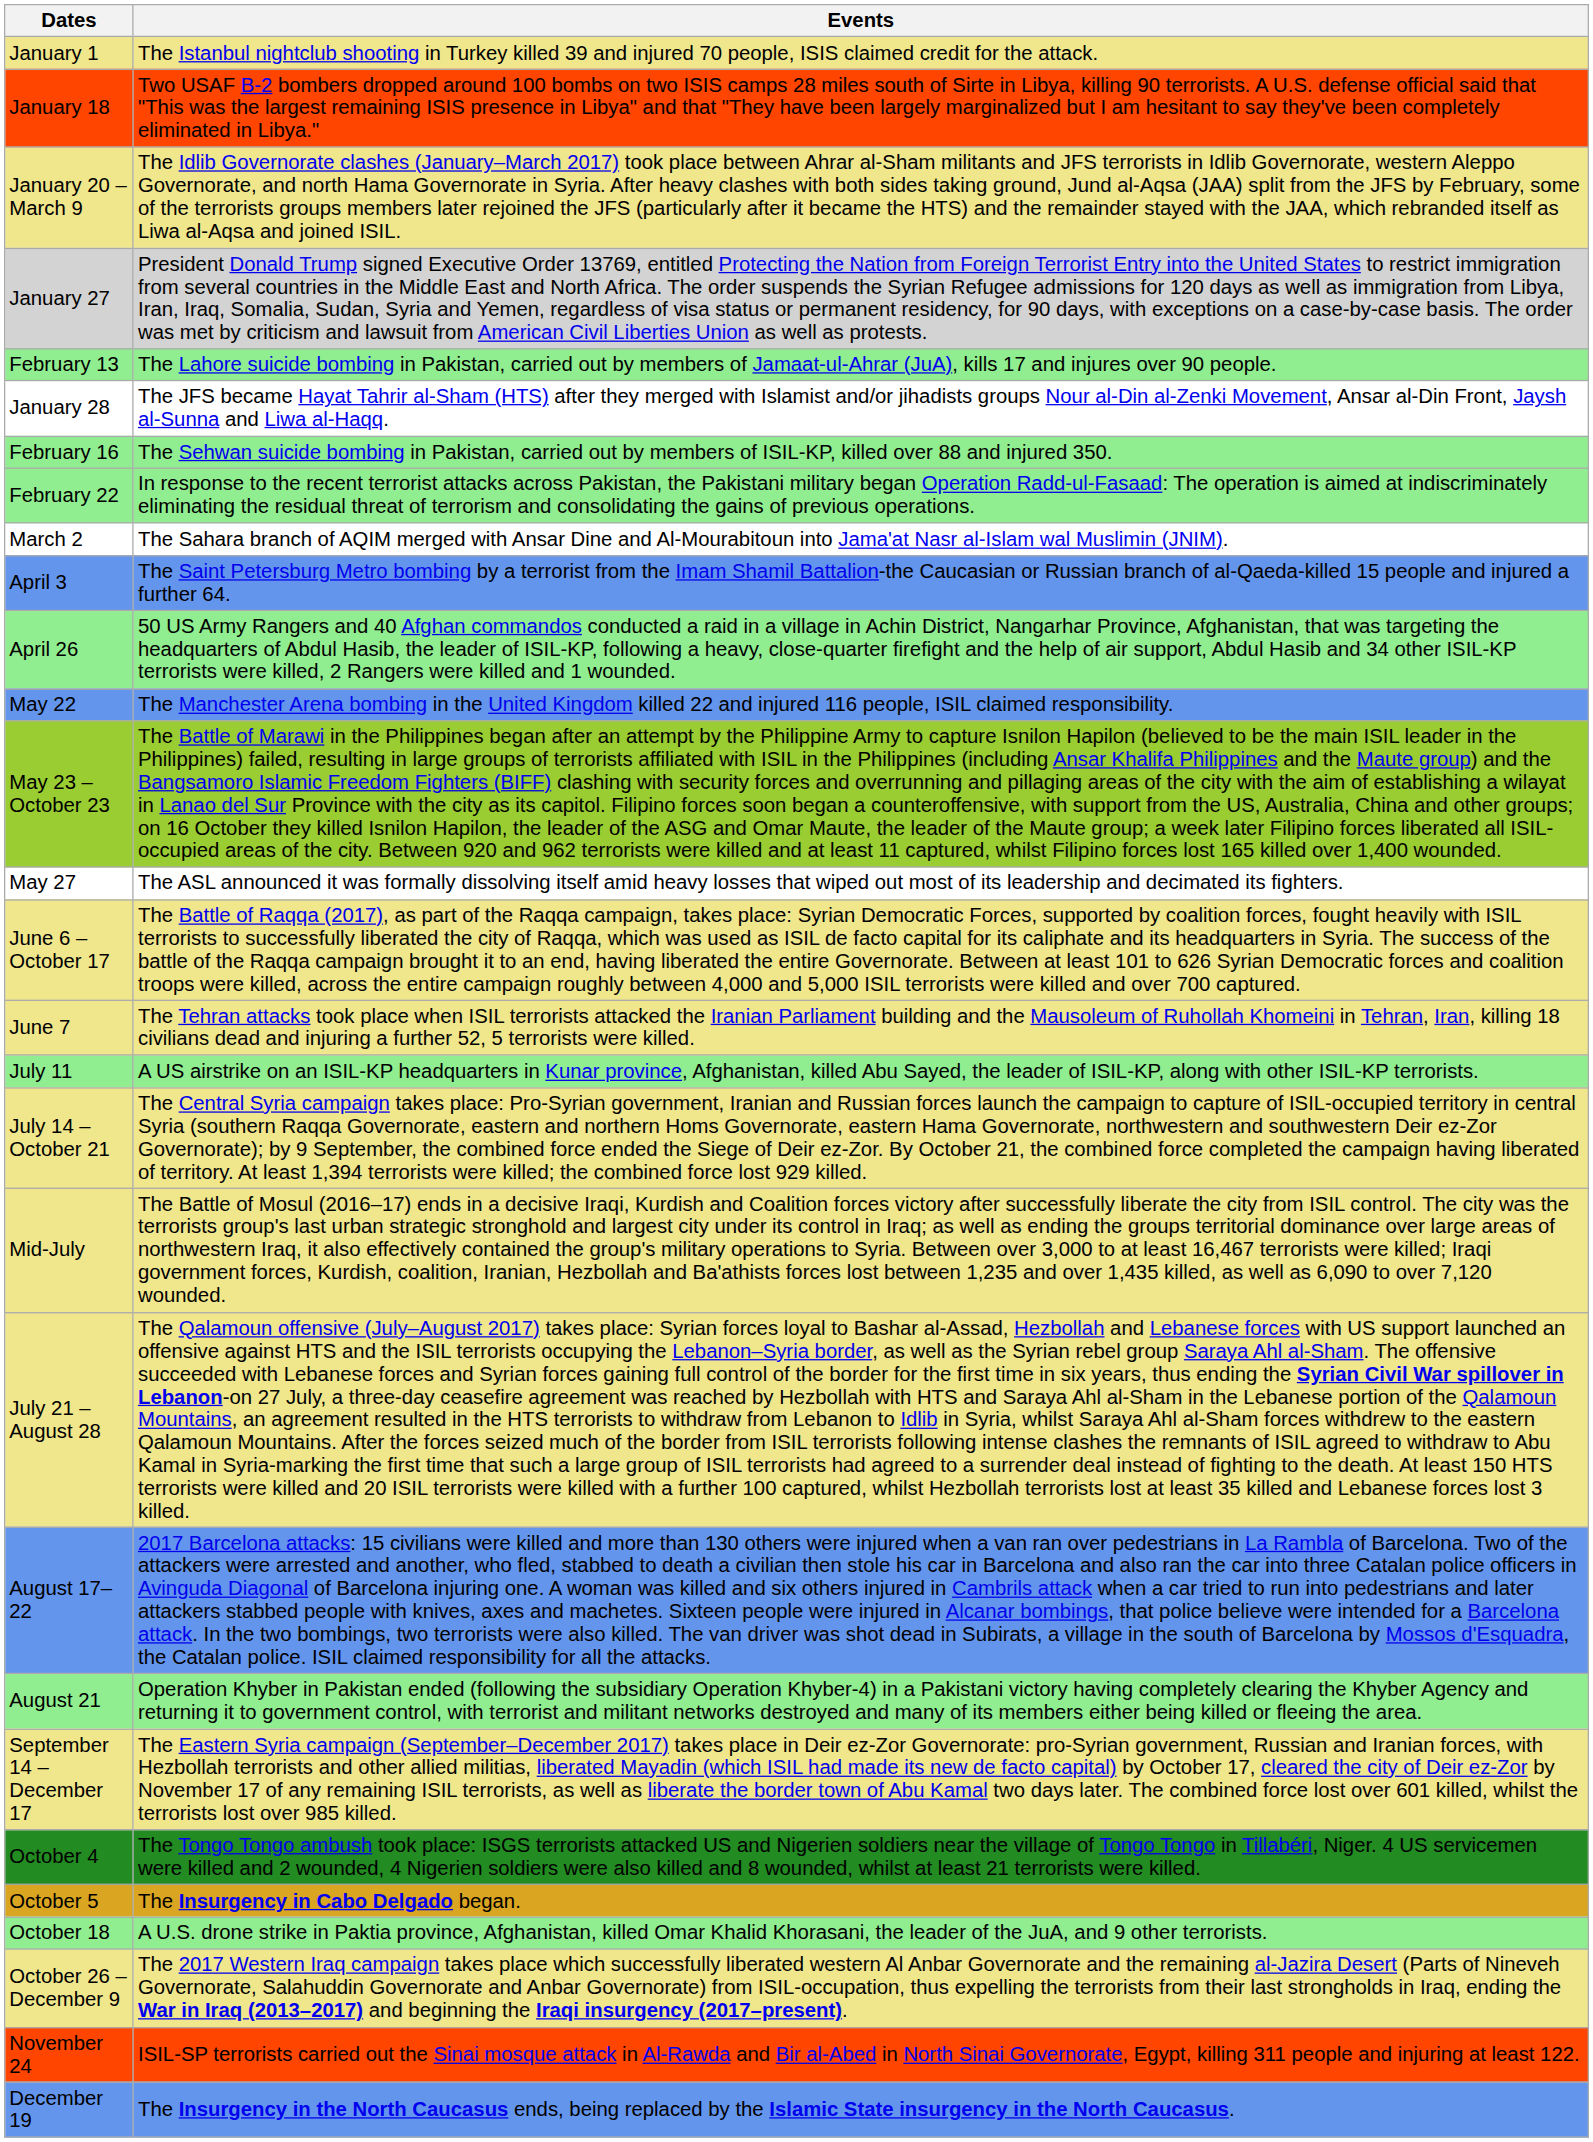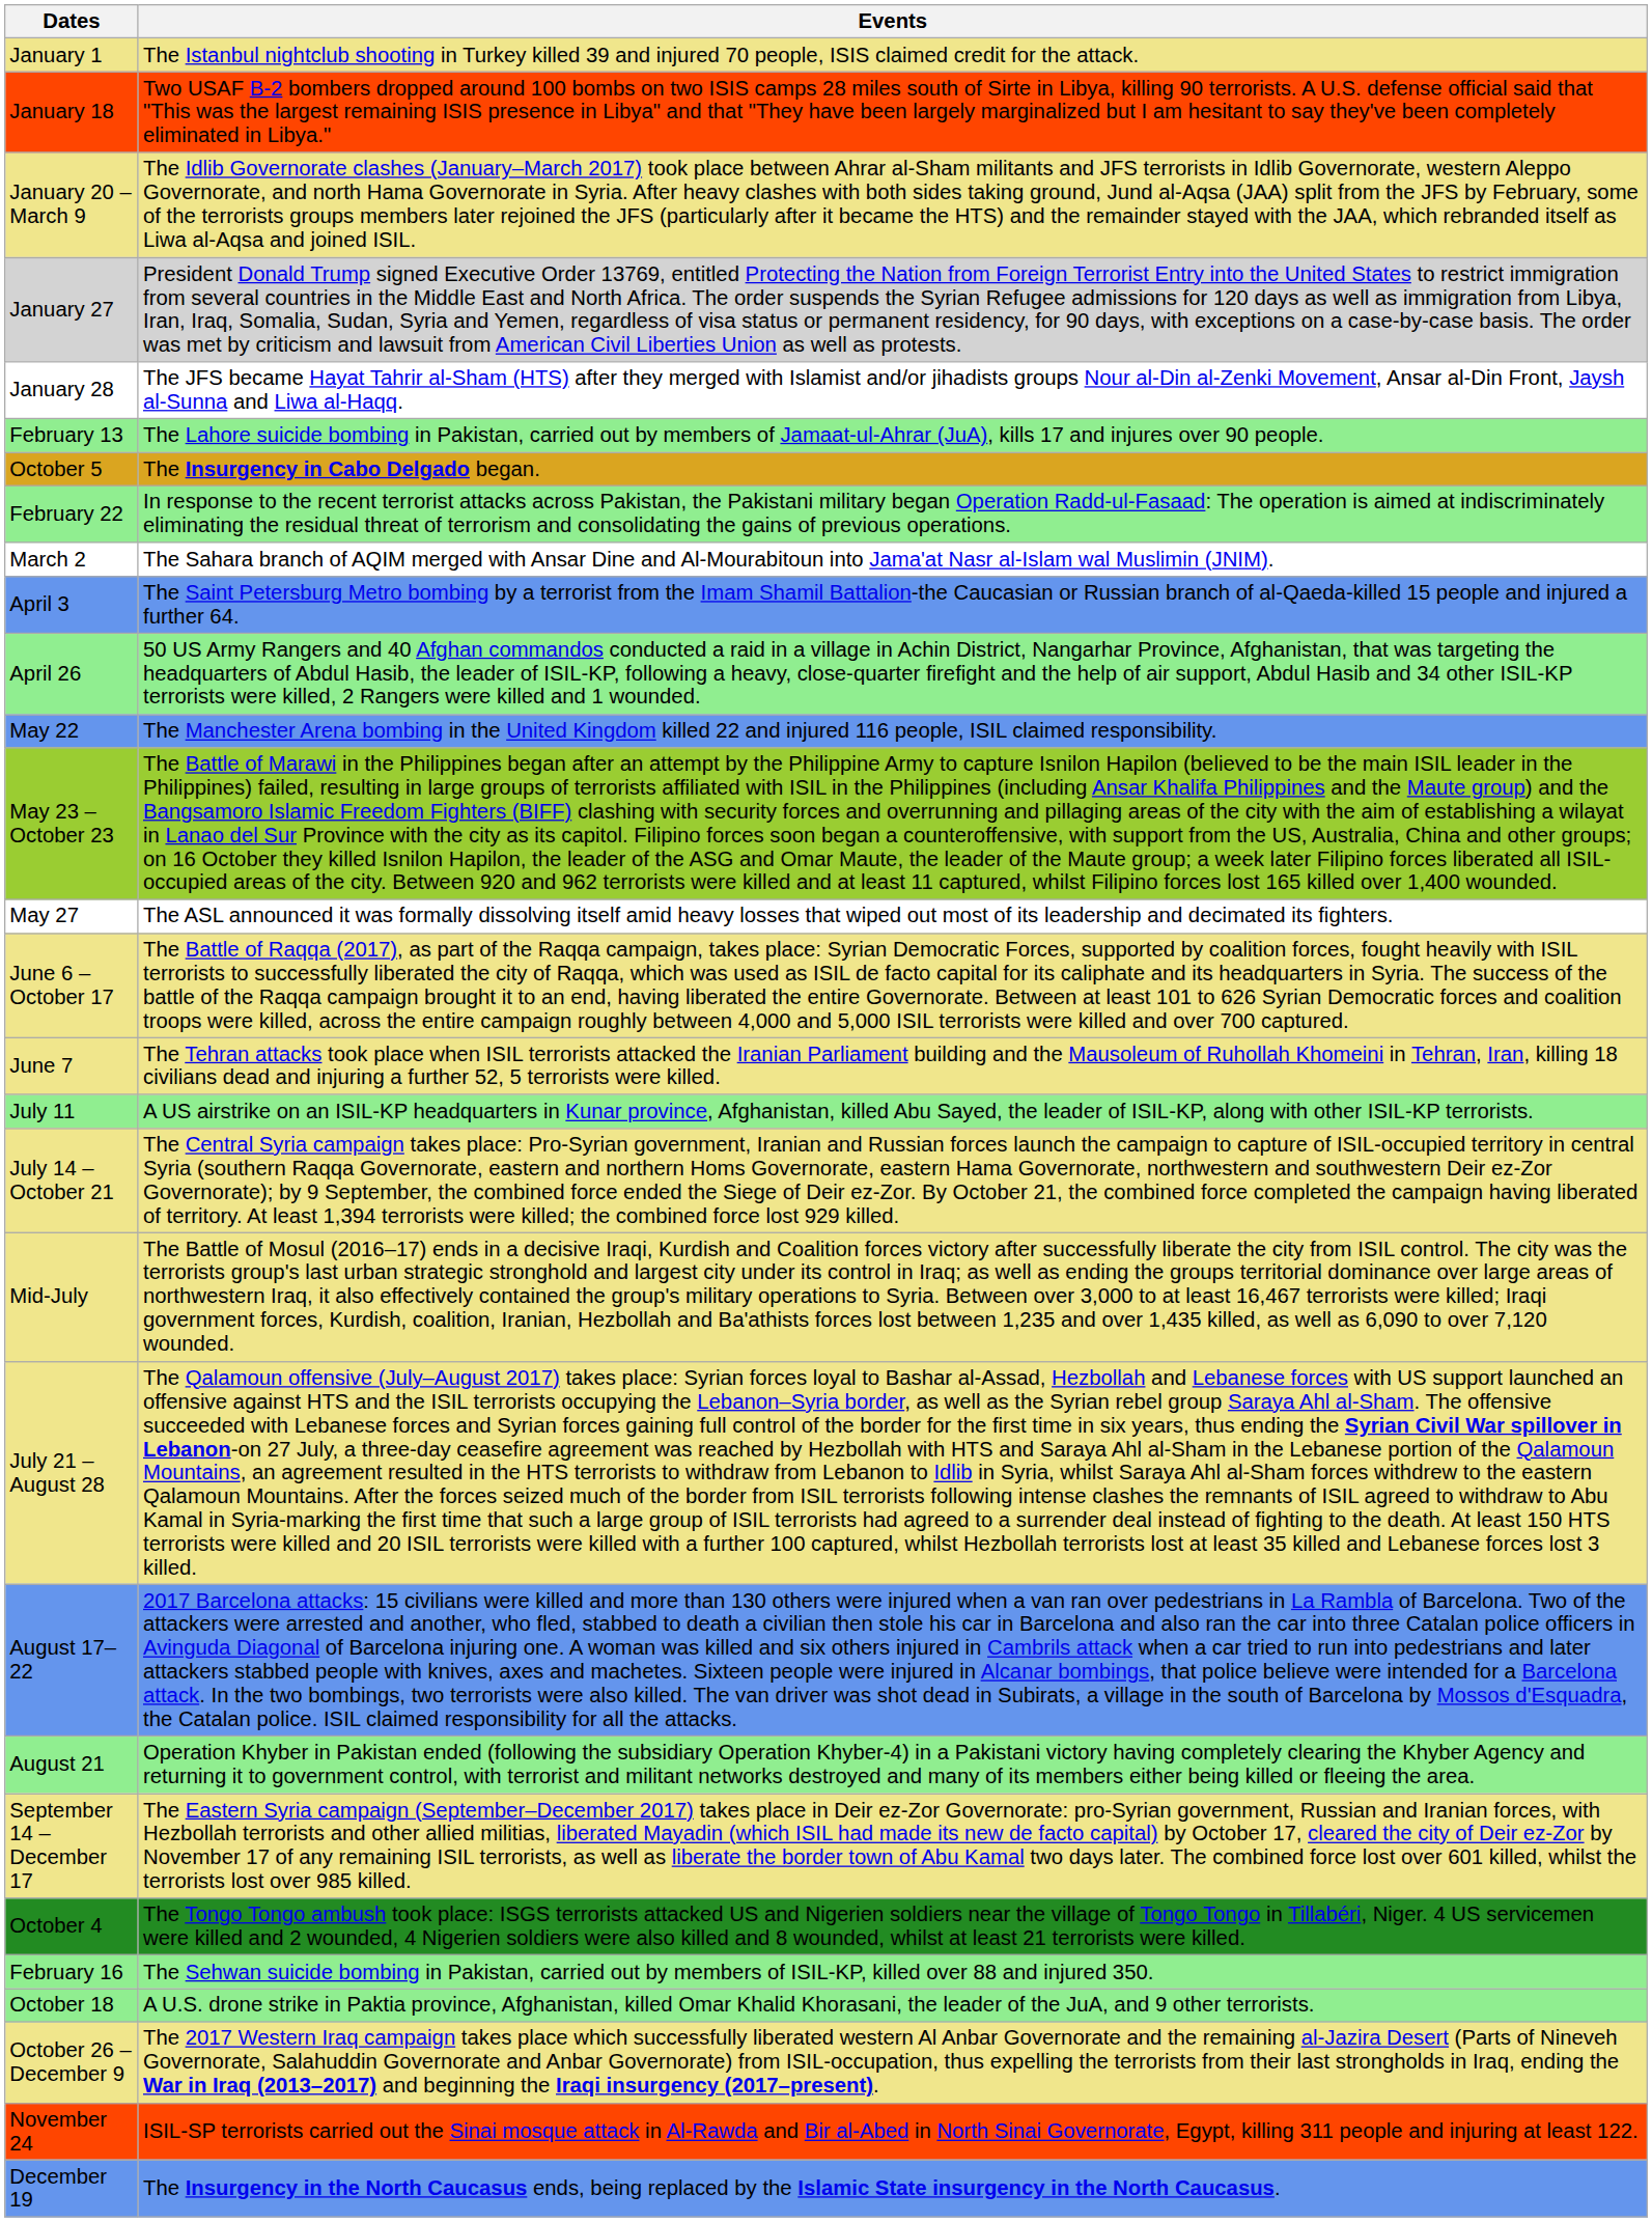rows swapped: January 28 <-> February 13
rows swapped: February 16 <-> October 5
